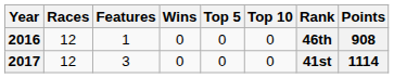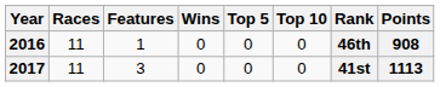2016 | Races: 12 -> 11
2017 | Races: 12 -> 11
2017 | Points: 1114 -> 1113
